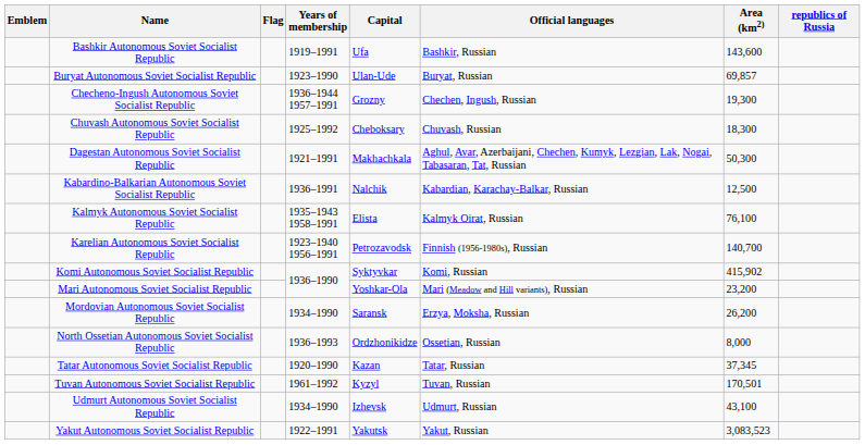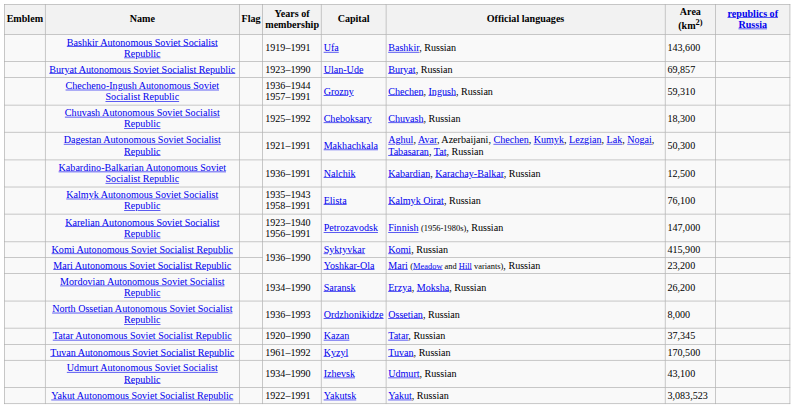Checheno-Ingush Autonomous Soviet Socialist Republic | Area (km2): 19,300 -> 59,310
Karelian Autonomous Soviet Socialist Republic | Area (km2): 140,700 -> 147,000
Komi Autonomous Soviet Socialist Republic | Area (km2): 415,902 -> 415,900
Tuvan Autonomous Soviet Socialist Republic | Area (km2): 170,501 -> 170,500
